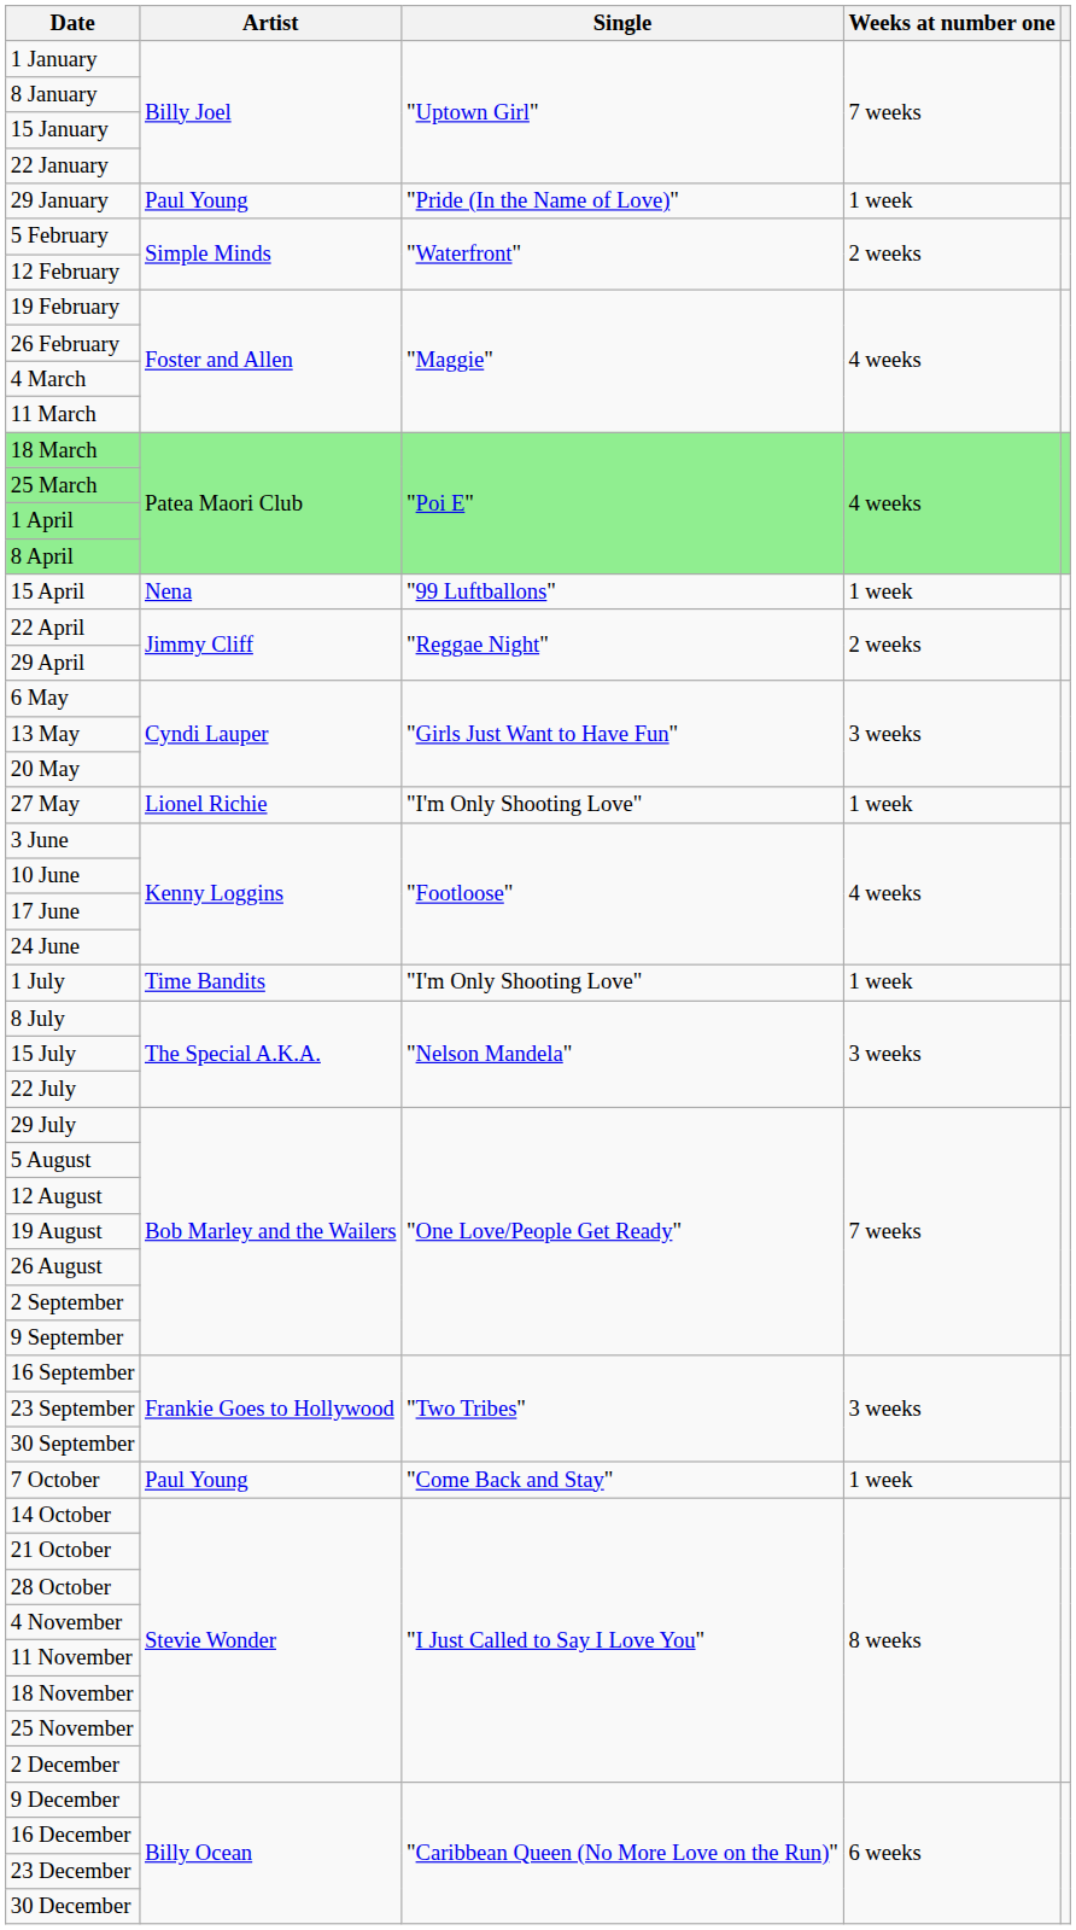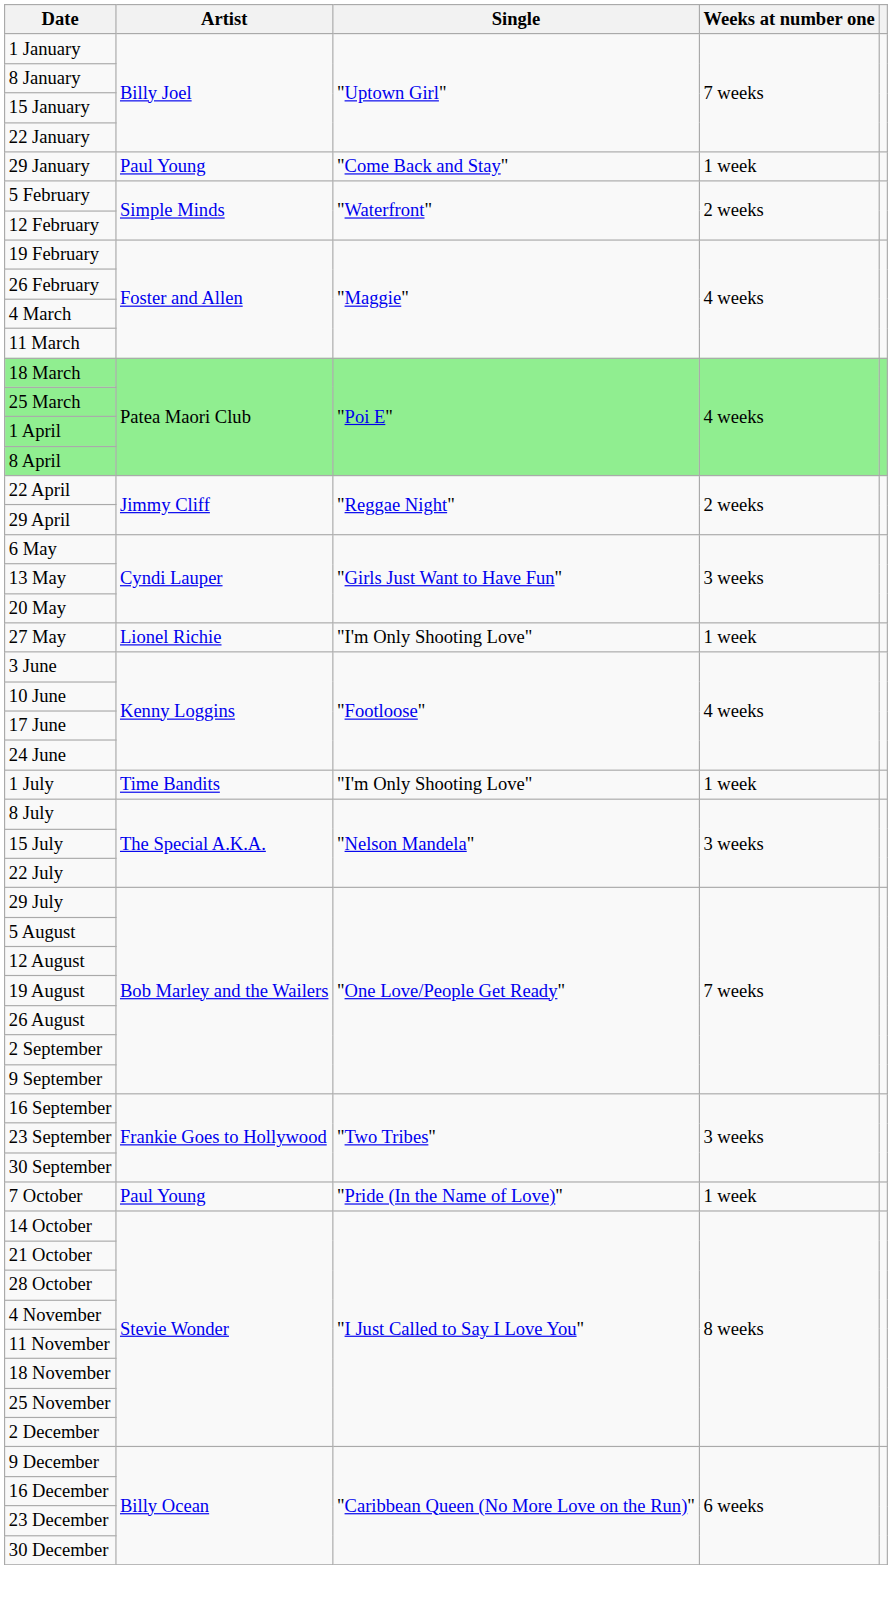29 January | Single: "Pride (In the Name of Love)" -> "Come Back and Stay"
- row: 15 April | Nena | "99 Luftballons" | 1 week
7 October | Single: "Come Back and Stay" -> "Pride (In the Name of Love)"
